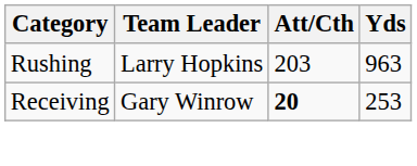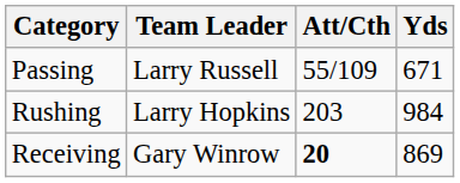+ row: Passing | Larry Russell | 55/109 | 671
Rushing | Yds: 963 -> 984
Receiving | Yds: 253 -> 869
